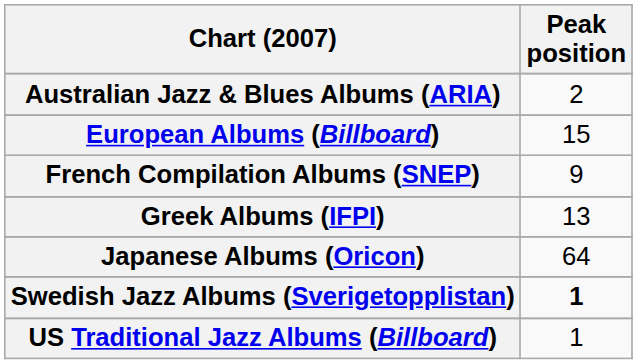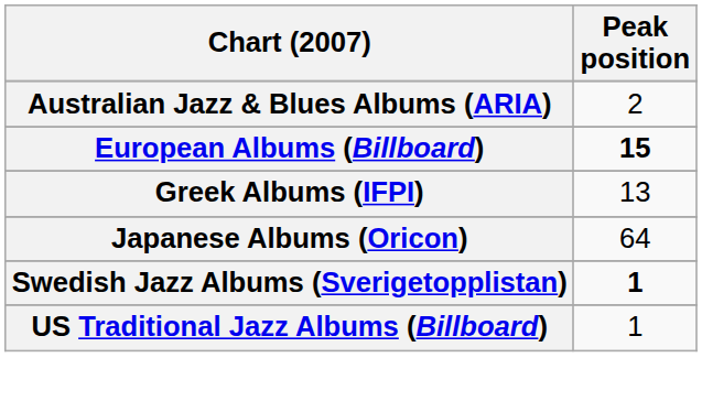European Albums (Billboard) | Peak position: normal -> bold
- row: French Compilation Albums (SNEP) | 9
